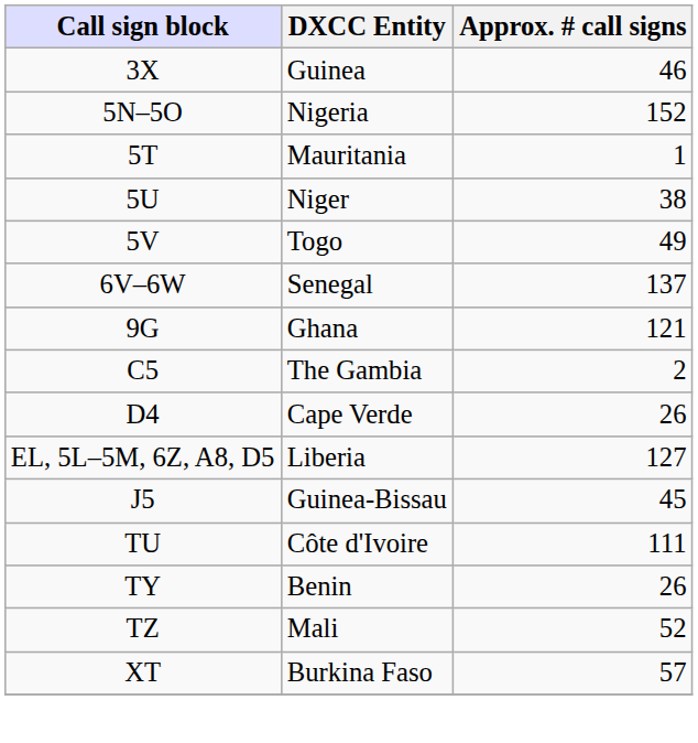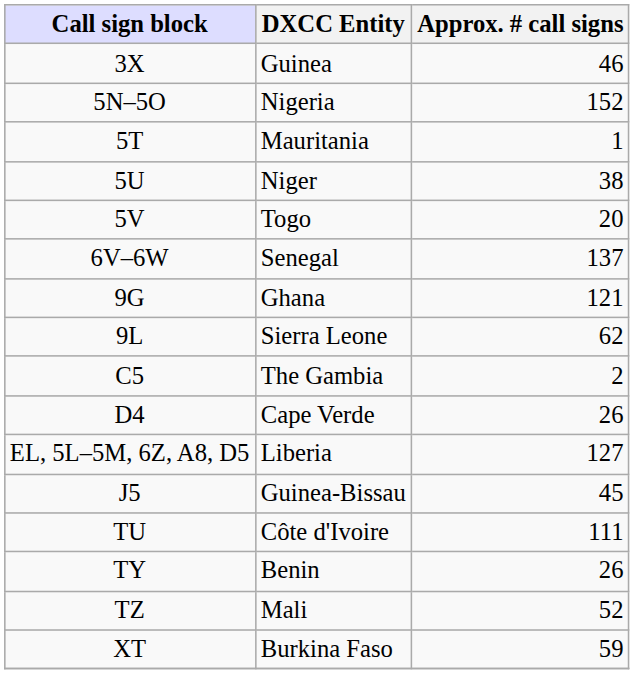Togo | Approx. # call signs: 49 -> 20
+ row: 9L | Sierra Leone | 62
Burkina Faso | Approx. # call signs: 57 -> 59
